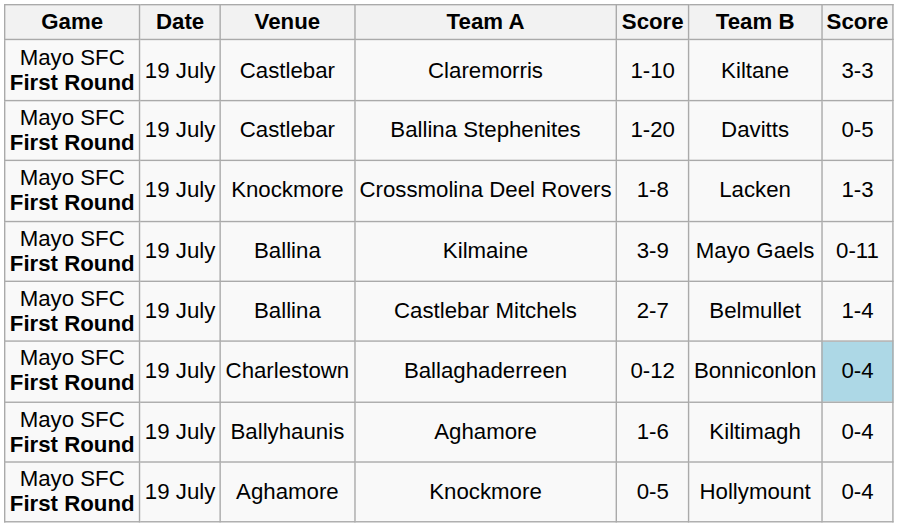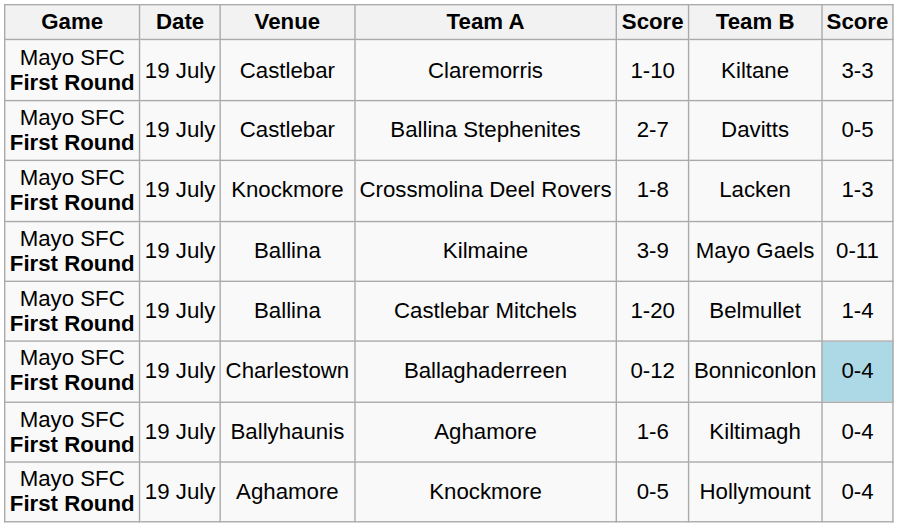Ballina Stephenites | column 5: 1-20 -> 2-7
Castlebar Mitchels | column 5: 2-7 -> 1-20
